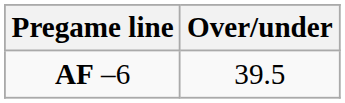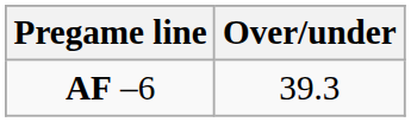AF –6 | Over/under: 39.5 -> 39.3
